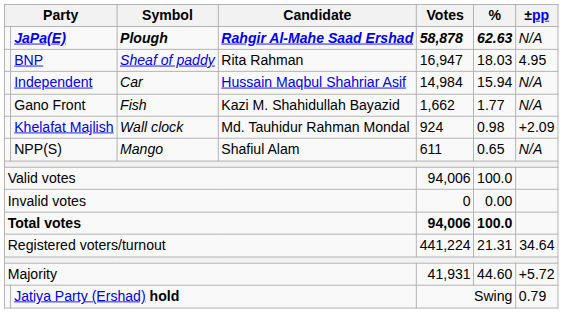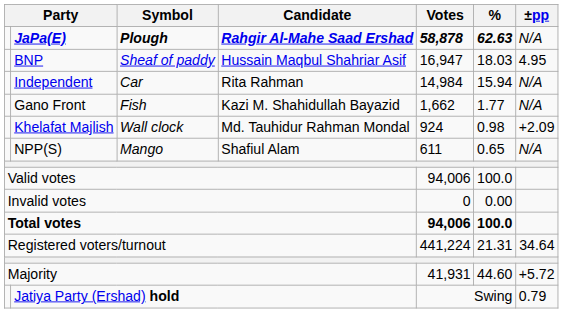BNP | Candidate: Rita Rahman -> Hussain Maqbul Shahriar Asif
Independent | Candidate: Hussain Maqbul Shahriar Asif -> Rita Rahman
